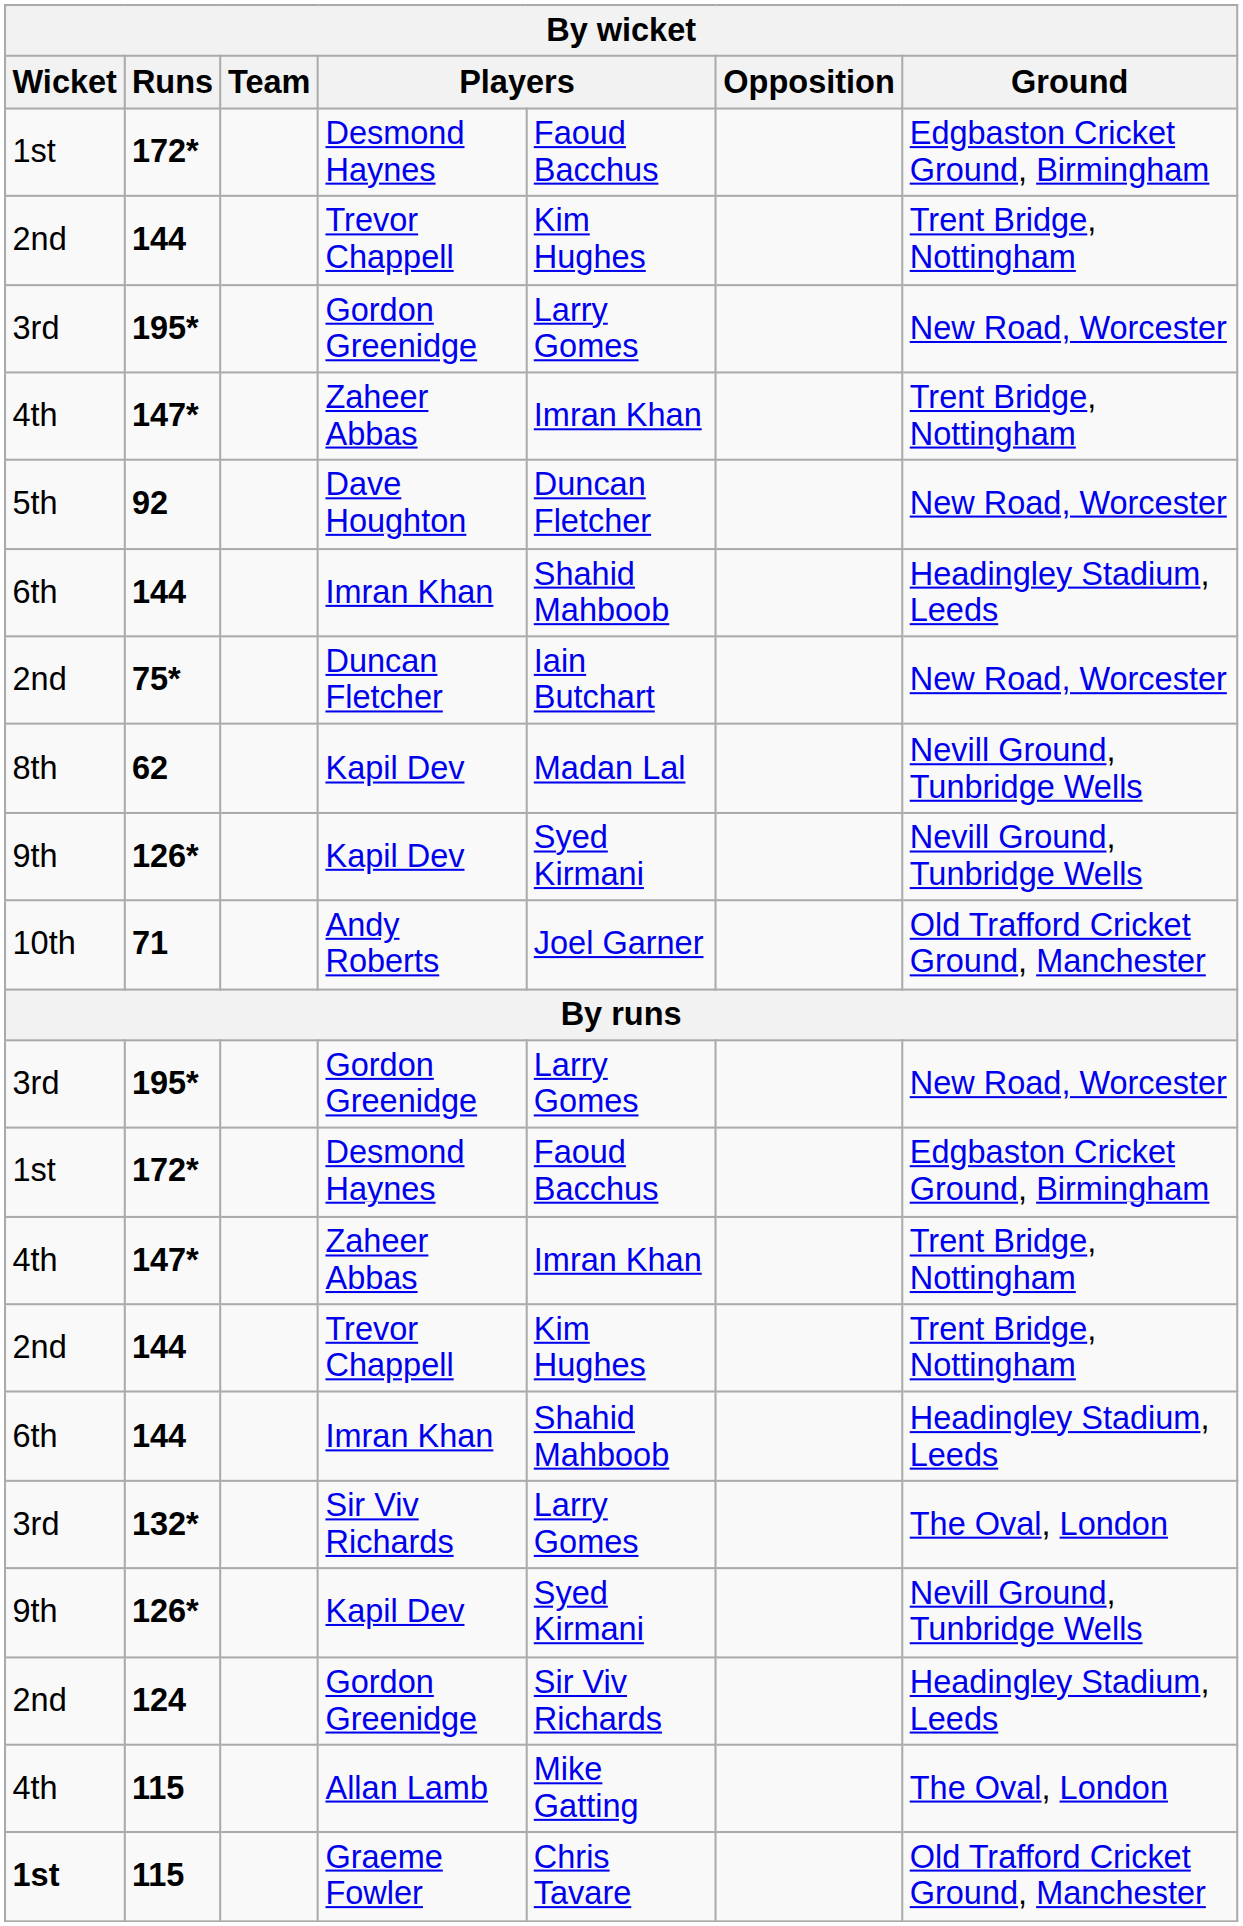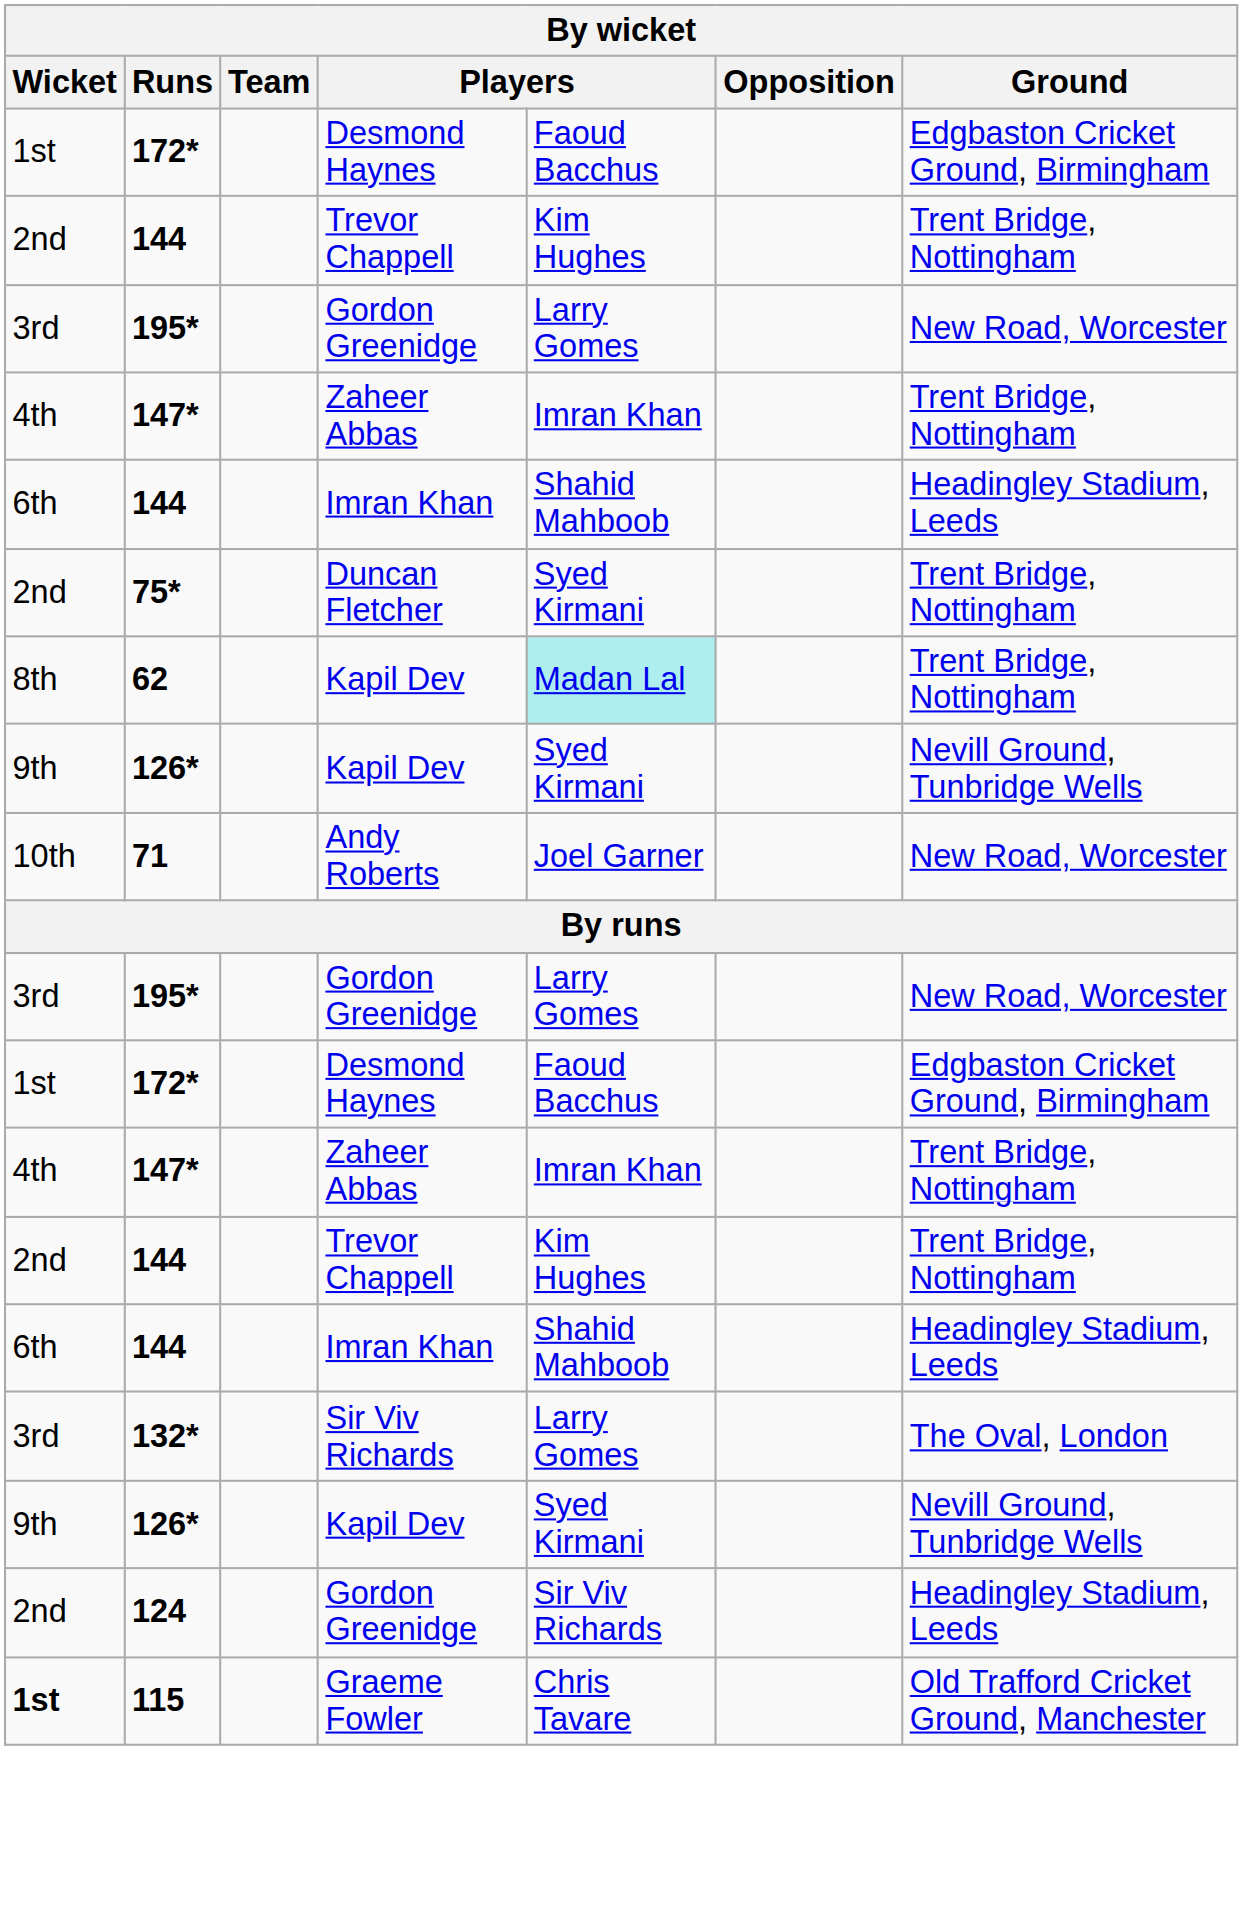- row: 5th | 92 | Dave Houghton | Duncan Fletcher | New Road, Worcester
75* | column 5: Iain Butchart -> Syed Kirmani
75* | Ground: New Road, Worcester -> Trent Bridge, Nottingham
62 | column 5: no background -> paleturquoise background
62 | Ground: Nevill Ground, Tunbridge Wells -> Trent Bridge, Nottingham
71 | Ground: Old Trafford Cricket Ground, Manchester -> New Road, Worcester
- row: 4th | 115 | Allan Lamb | Mike Gatting | The Oval, London
